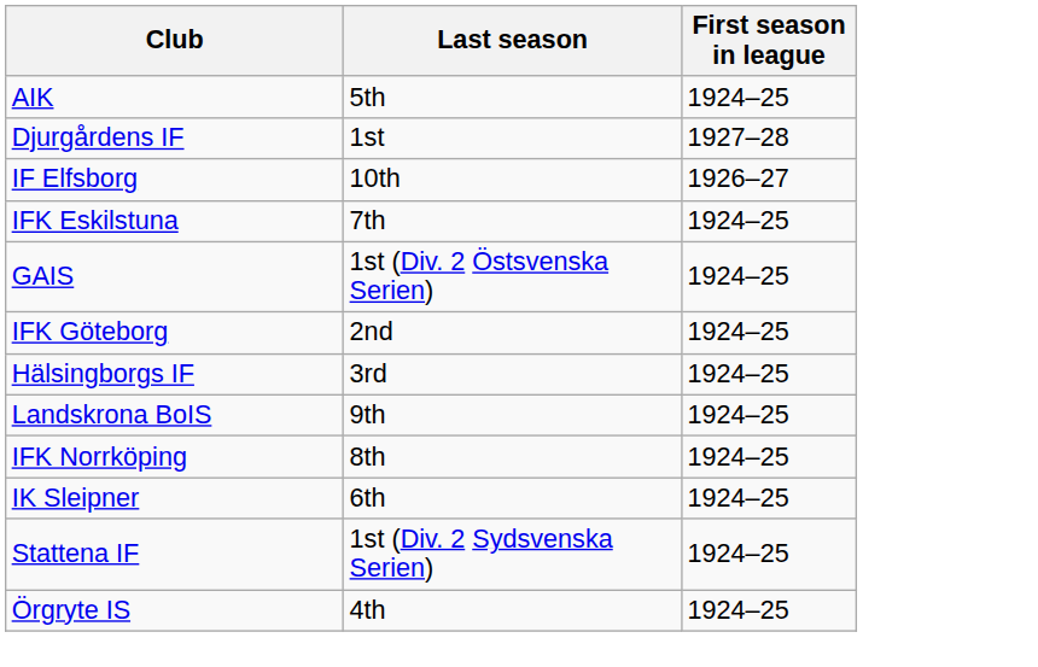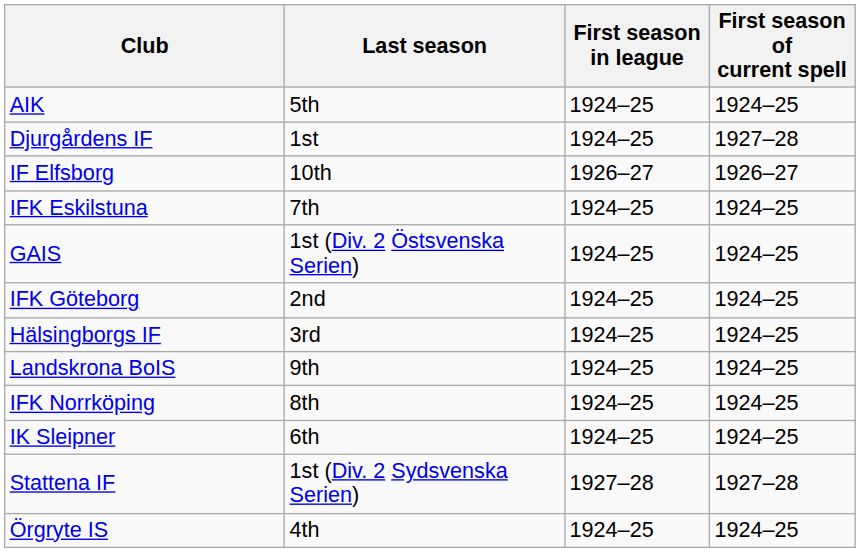+ column: First season of current spell | 1924–25 | 1927–28 | 1926–27 | 1924–25 | 1924–25 | 1924–25 | 1924–25 | 1924–25 | 1924–25 | 1924–25 | 1927–28 | 1924–25
Djurgårdens IF | First season in league: 1927–28 -> 1924–25
Stattena IF | First season in league: 1924–25 -> 1927–28
